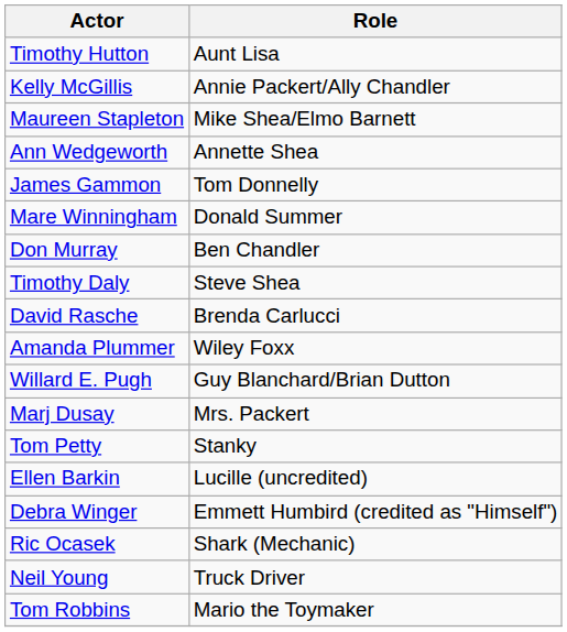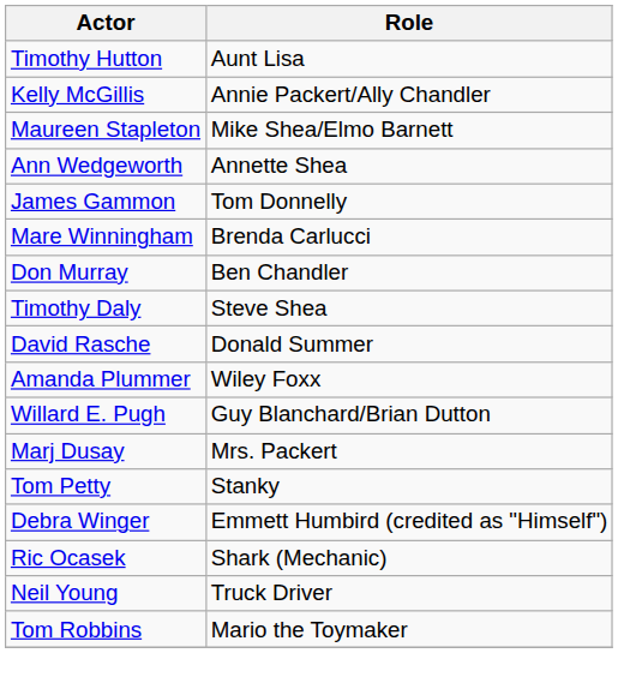Mare Winningham | Role: Donald Summer -> Brenda Carlucci
David Rasche | Role: Brenda Carlucci -> Donald Summer
- row: Ellen Barkin | Lucille (uncredited)
